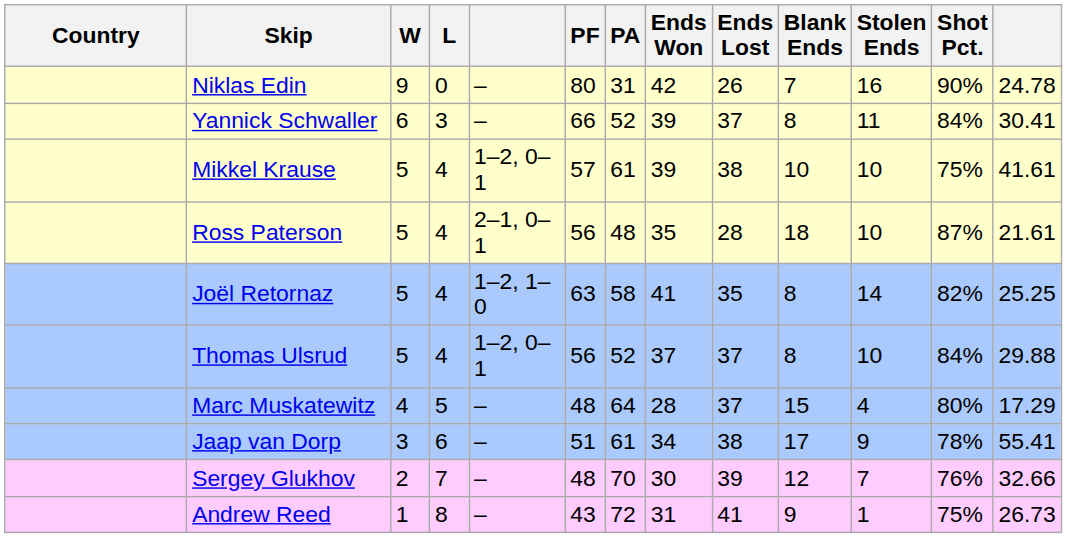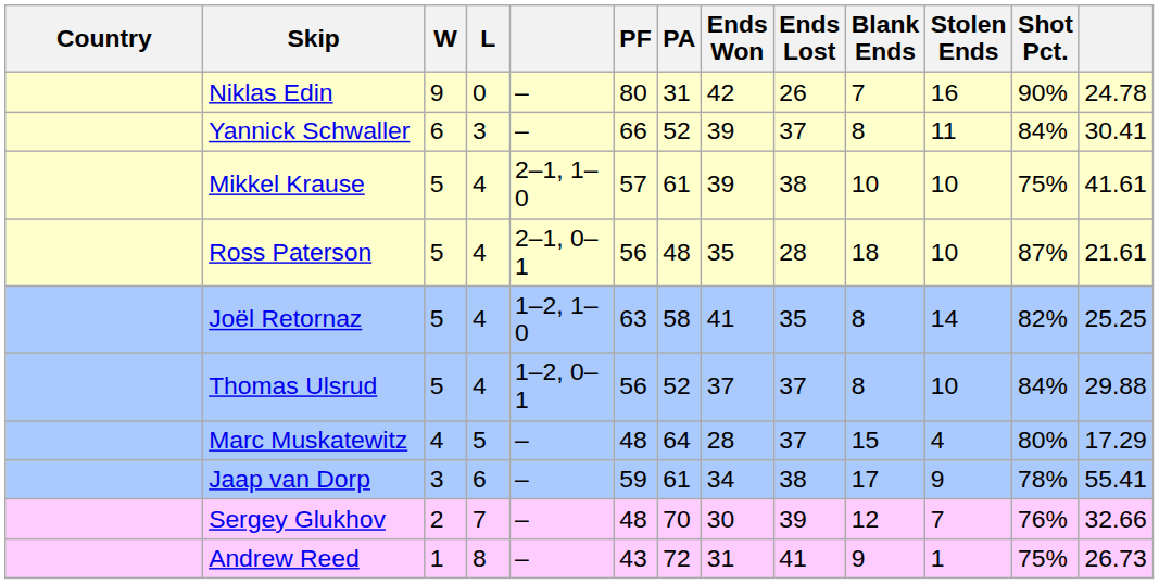Mikkel Krause | column 5: 1–2, 0–1 -> 2–1, 1–0
Jaap van Dorp | PF: 51 -> 59
